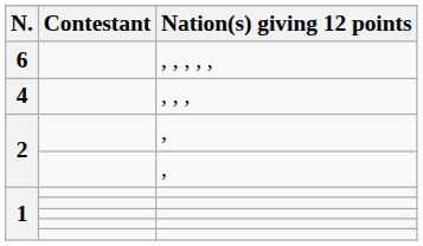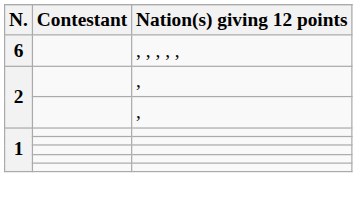- row: 4 | , , ,
